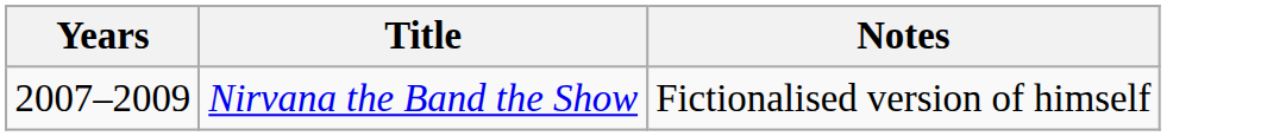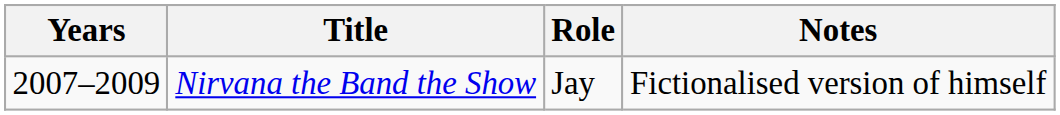+ column: Role | Jay
